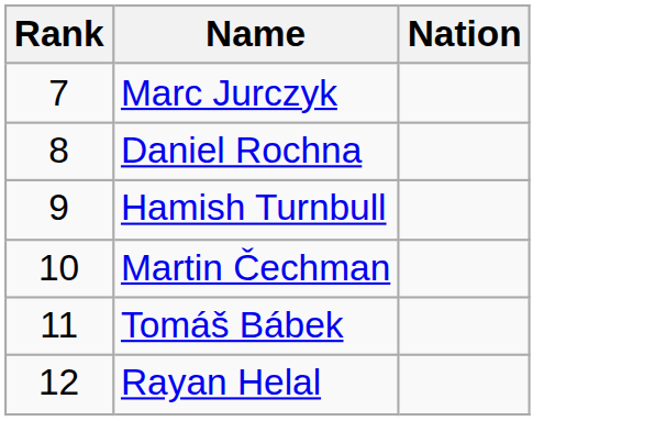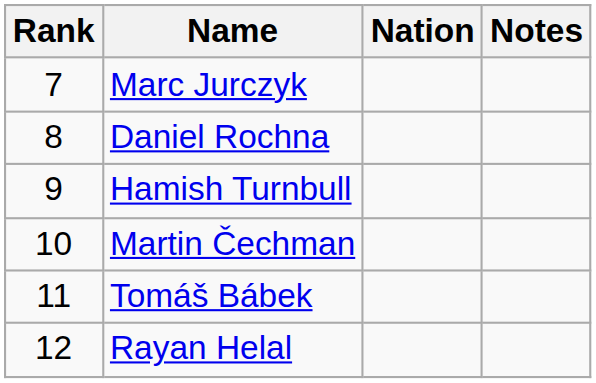+ column: Notes
